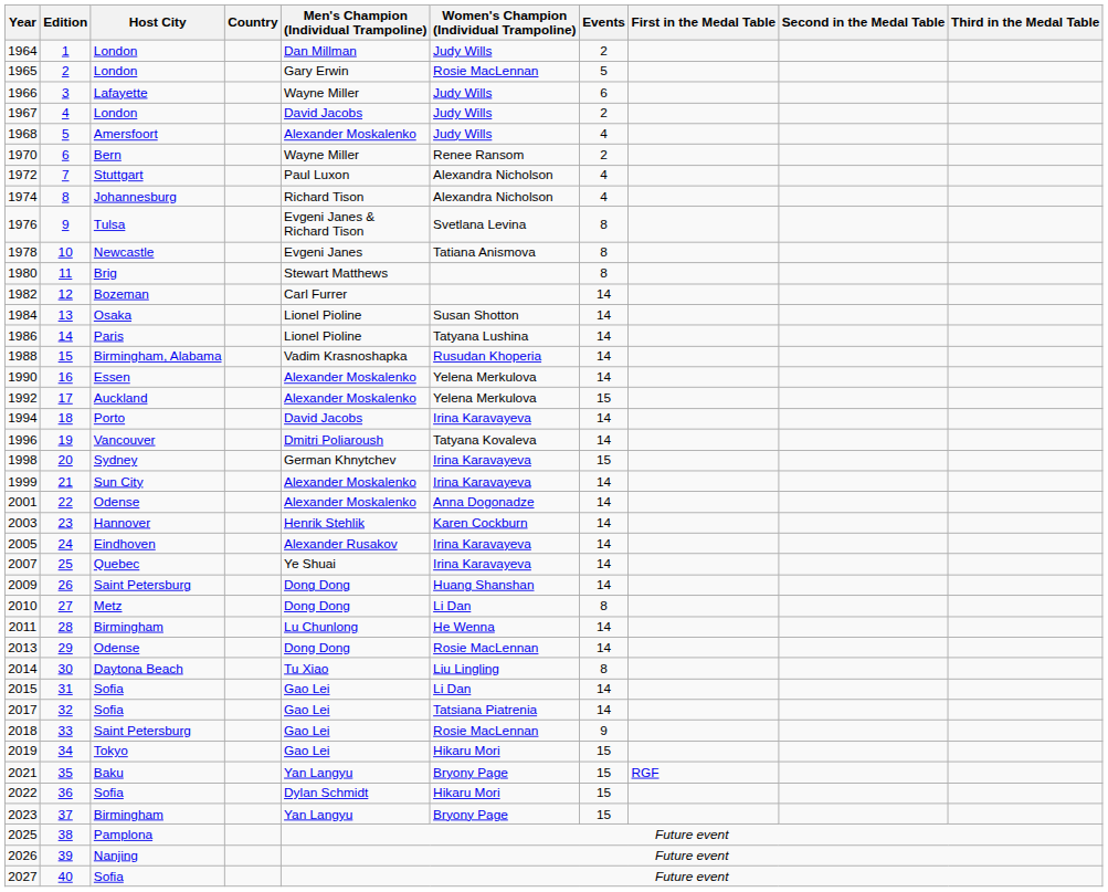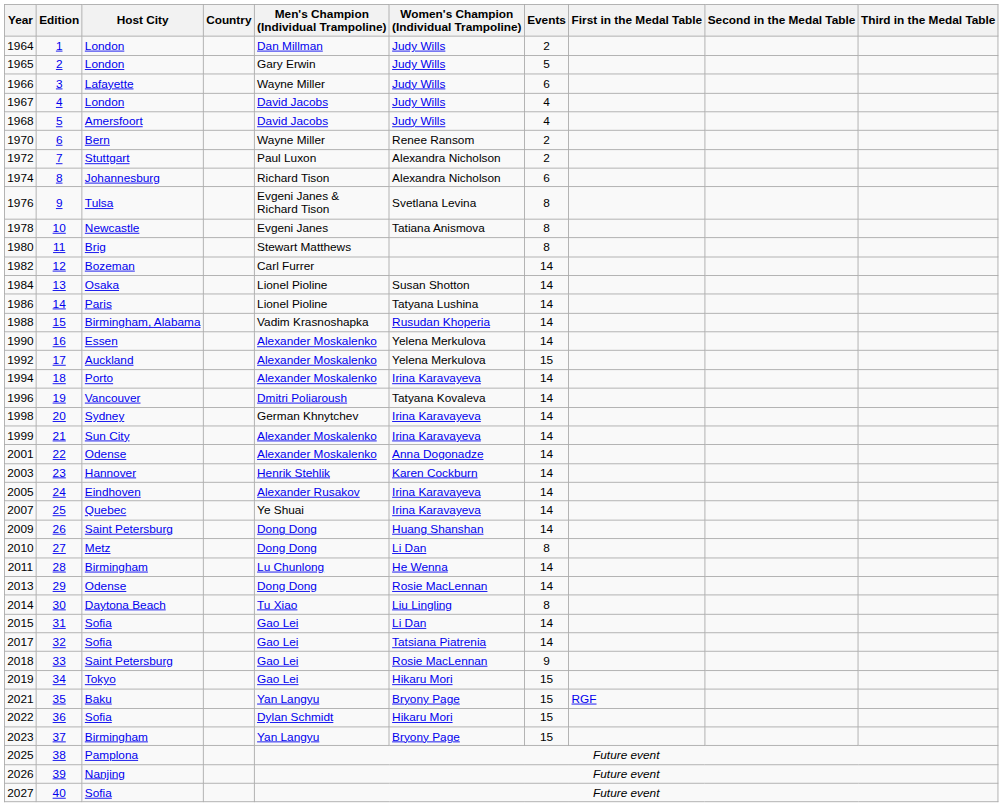1965 | Women's Champion (Individual Trampoline): Rosie MacLennan -> Judy Wills
1967 | Events: 2 -> 4
1968 | Men's Champion (Individual Trampoline): Alexander Moskalenko -> David Jacobs
1972 | Events: 4 -> 2
1974 | Events: 4 -> 6
1994 | Men's Champion (Individual Trampoline): David Jacobs -> Alexander Moskalenko
1998 | Events: 15 -> 14
